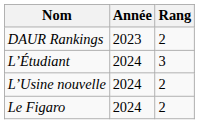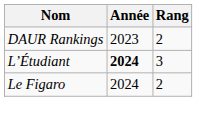L’Étudiant | Année: normal -> bold
- row: L’Usine nouvelle | 2024 | 2
